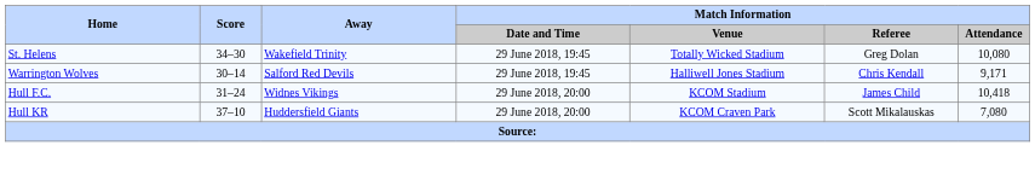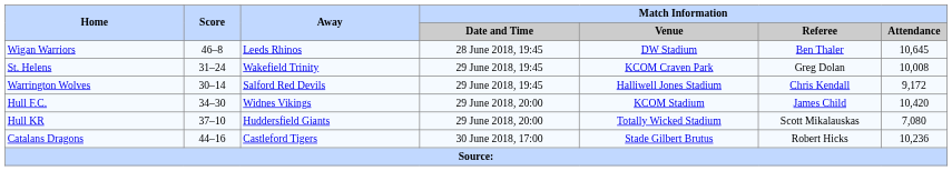+ row: Wigan Warriors | 46–8 | Leeds Rhinos | 28 June 2018, 19:45 | DW Stadium | Ben Thaler | 10,645
St. Helens | Score: 34–30 -> 31–24
St. Helens | Match Information / Venue: Totally Wicked Stadium -> KCOM Craven Park
St. Helens | Match Information / Attendance: 10,080 -> 10,008
Warrington Wolves | Match Information / Attendance: 9,171 -> 9,172
Hull F.C. | Score: 31–24 -> 34–30
Hull F.C. | Match Information / Attendance: 10,418 -> 10,420
Hull KR | Match Information / Venue: KCOM Craven Park -> Totally Wicked Stadium
+ row: Catalans Dragons | 44–16 | Castleford Tigers | 30 June 2018, 17:00 | Stade Gilbert Brutus | Robert Hicks | 10,236
